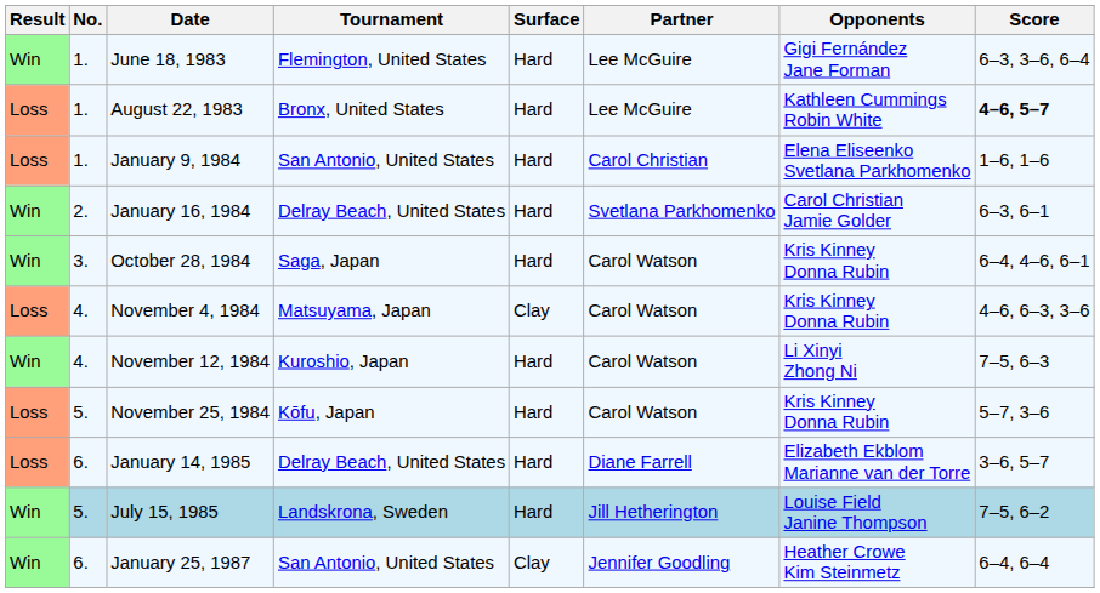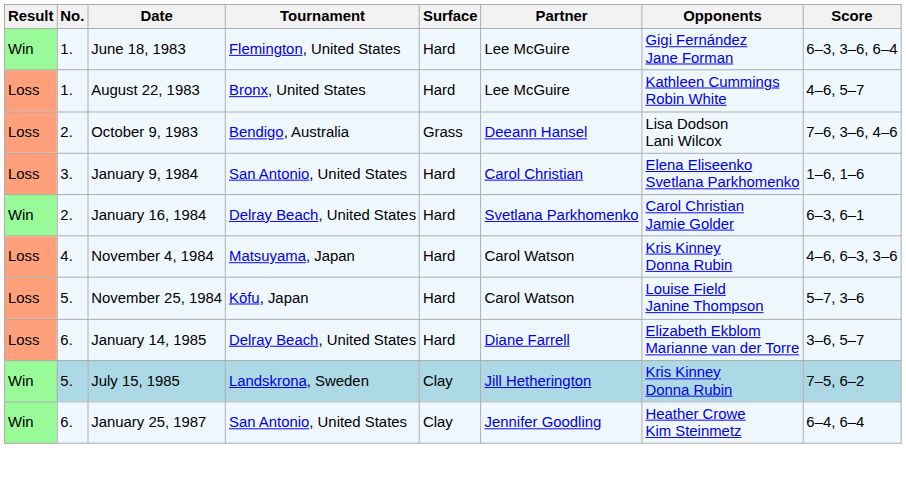August 22, 1983 | Score: bold -> normal
+ row: Loss | 2. | October 9, 1983 | Bendigo, Australia | Grass | Deeann Hansel | Lisa Dodson Lani Wilcox | 7–6, 3–6, 4–6
January 9, 1984 | No.: 1. -> 3.
- row: Win | 3. | October 28, 1984 | Saga, Japan | Hard | Carol Watson | Kris Kinney Donna Rubin | 6–4, 4–6, 6–1
November 4, 1984 | Surface: Clay -> Hard
- row: Win | 4. | November 12, 1984 | Kuroshio, Japan | Hard | Carol Watson | Li Xinyi Zhong Ni | 7–5, 6–3
November 25, 1984 | Opponents: Kris Kinney Donna Rubin -> Louise Field Janine Thompson
July 15, 1985 | Surface: Hard -> Clay
July 15, 1985 | Opponents: Louise Field Janine Thompson -> Kris Kinney Donna Rubin
